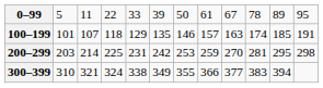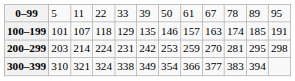200–299 | column 4: 225 -> 224
300–399 | column 7: 355 -> 354
